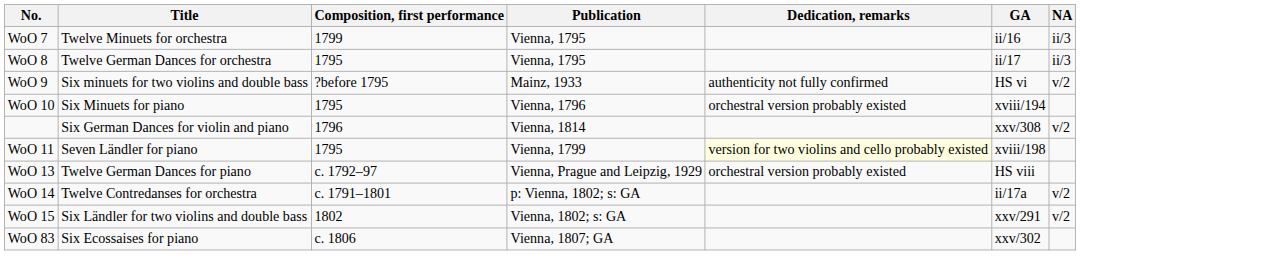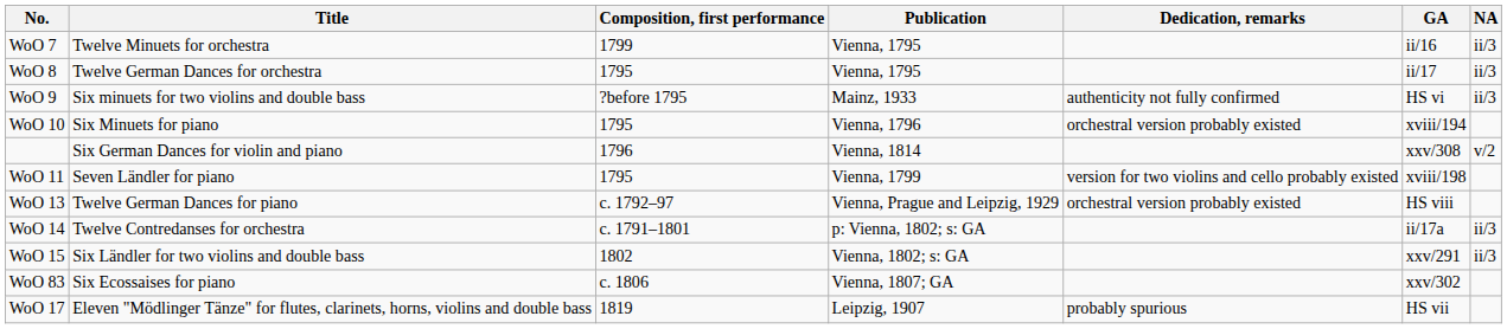WoO 9 | NA: v/2 -> ii/3
WoO 11 | Dedication, remarks: lightyellow background -> no background
WoO 14 | NA: v/2 -> ii/3
WoO 15 | NA: v/2 -> ii/3
+ row: WoO 17 | Eleven "Mödlinger Tänze" for flutes, clarinets, horns, violins and double bass | 1819 | Leipzig, 1907 | probably spurious | HS vii
